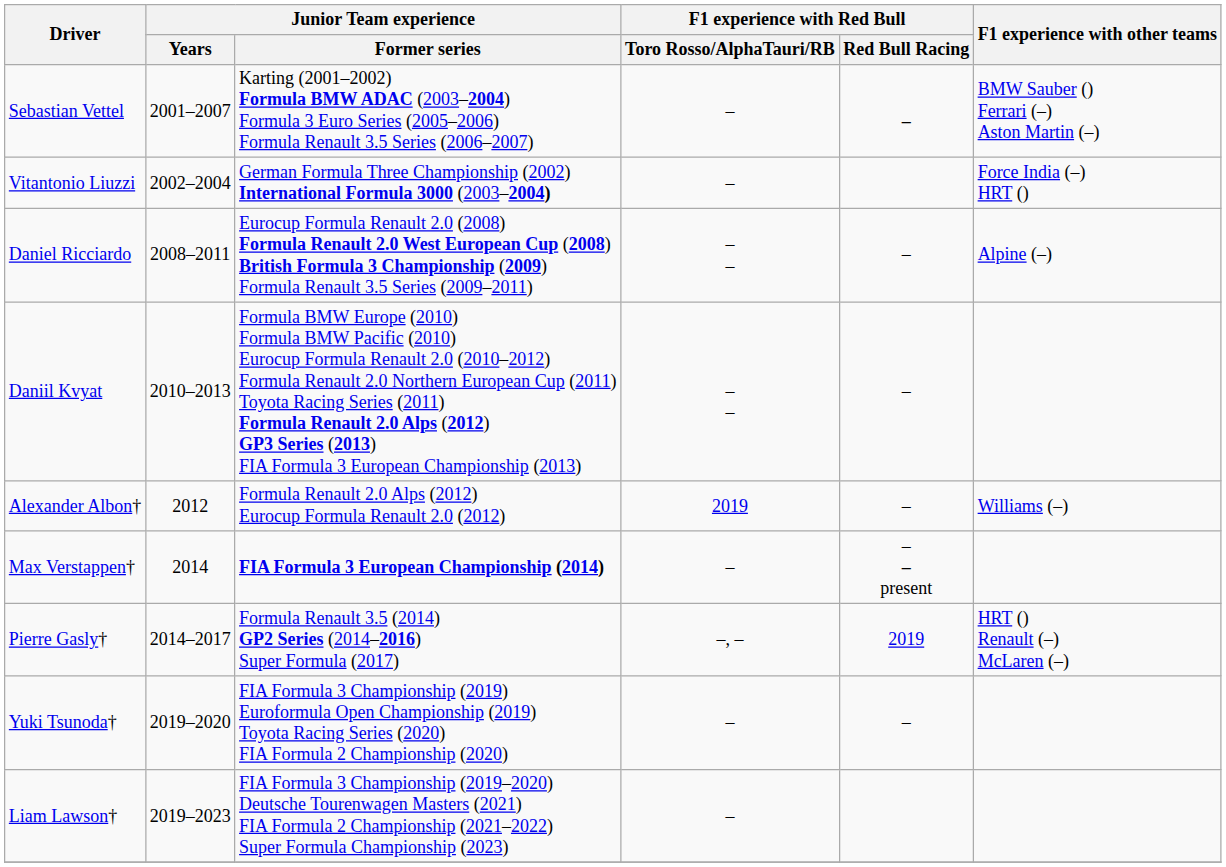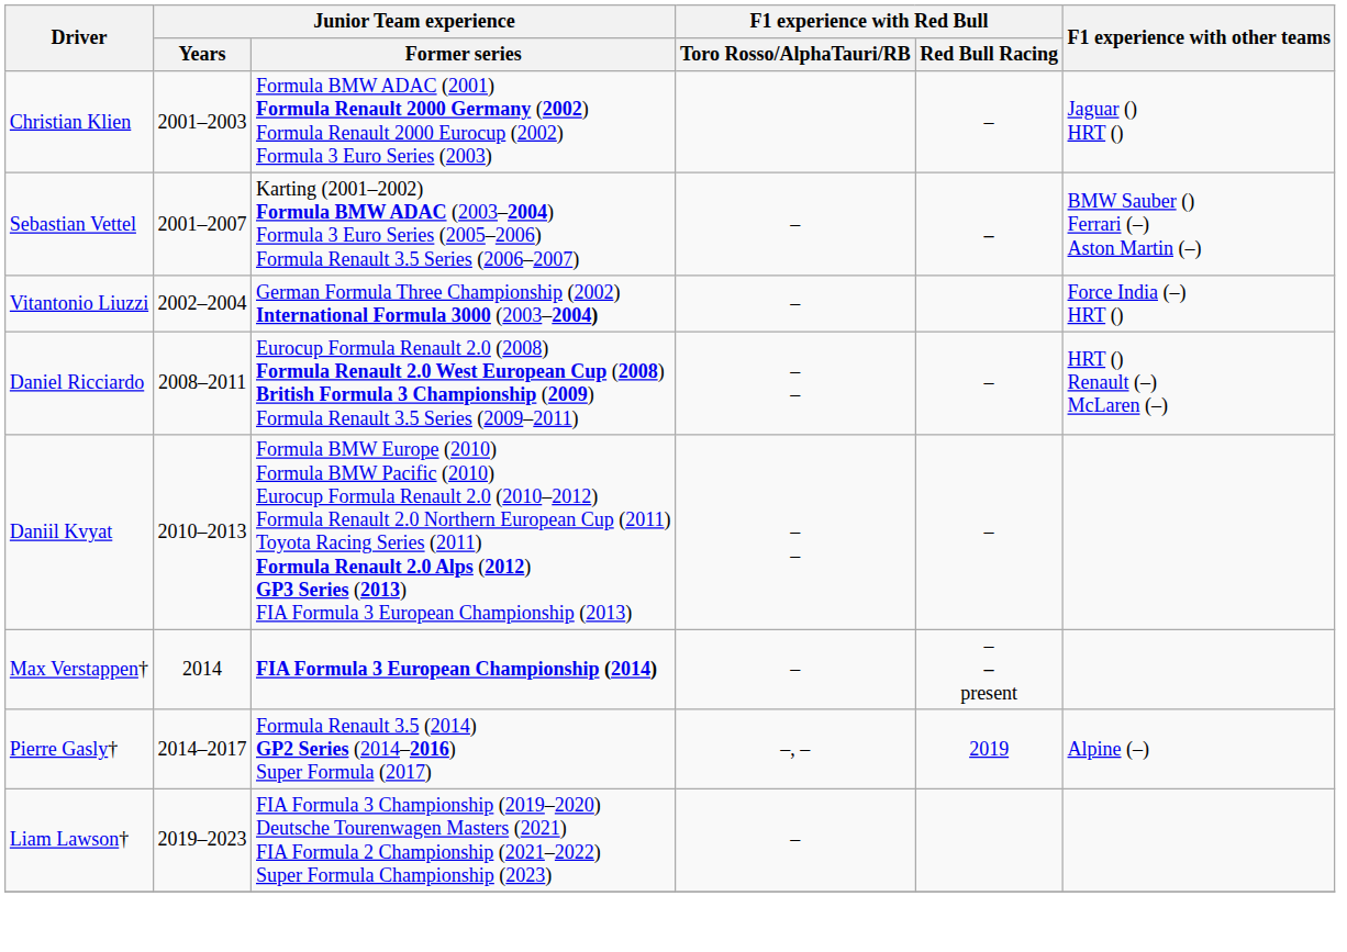+ row: Christian Klien | 2001–2003 | Formula BMW ADAC (2001) Formula Renault 2000 Germany (2002) Formula Renault 2000 Eurocup (2002) Formula 3 Euro Series (2003) | – | Jaguar () HRT ()
Daniel Ricciardo | F1 experience with other teams: Alpine (–) -> HRT () Renault (–) McLaren (–)
- row: Alexander Albon† | 2012 | Formula Renault 2.0 Alps (2012) Eurocup Formula Renault 2.0 (2012) | 2019 | – | Williams (–)
Pierre Gasly† | F1 experience with other teams: HRT () Renault (–) McLaren (–) -> Alpine (–)
- row: Yuki Tsunoda† | 2019–2020 | FIA Formula 3 Championship (2019) Euroformula Open Championship (2019) Toyota Racing Series (2020) FIA Formula 2 Championship (2020) | – | –
